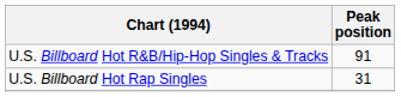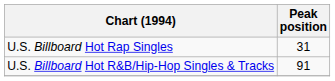rows swapped: U.S. Billboard Hot R&B/Hip-Hop Singles & Tracks <-> U.S. Billboard Hot Rap Singles
